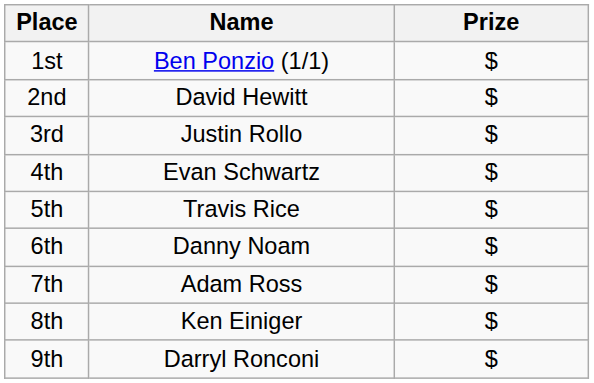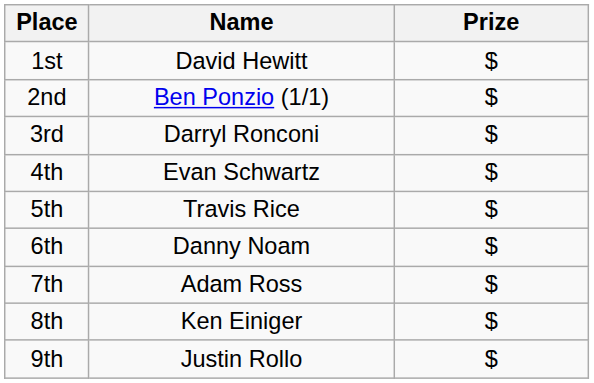1st | Name: Ben Ponzio (1/1) -> David Hewitt
2nd | Name: David Hewitt -> Ben Ponzio (1/1)
3rd | Name: Justin Rollo -> Darryl Ronconi
9th | Name: Darryl Ronconi -> Justin Rollo
